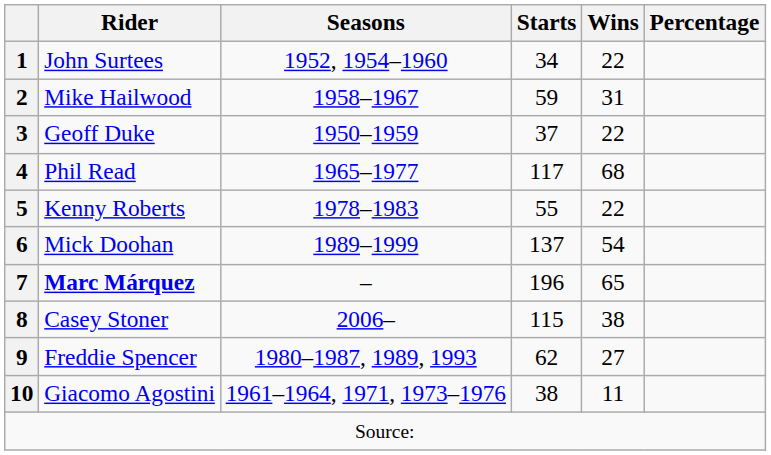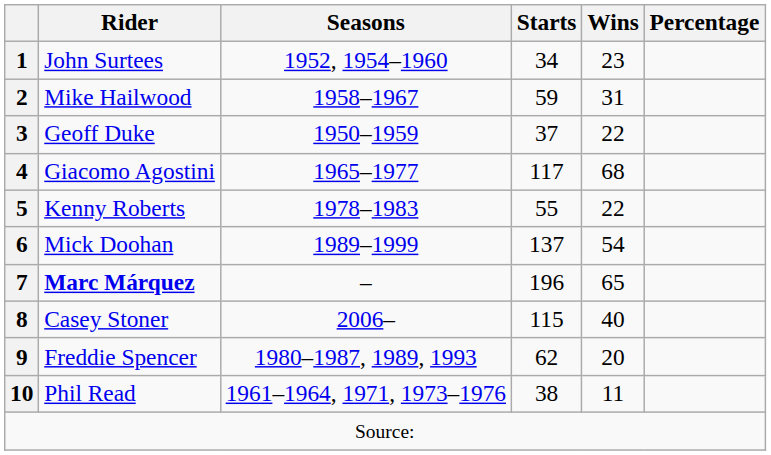1 | Wins: 22 -> 23
4 | Rider: Phil Read -> Giacomo Agostini
8 | Wins: 38 -> 40
9 | Wins: 27 -> 20
10 | Rider: Giacomo Agostini -> Phil Read
